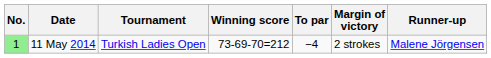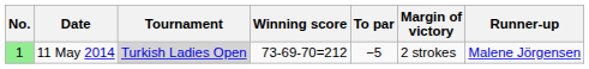11 May 2014 | Tournament: no background -> lightgrey background
11 May 2014 | To par: −4 -> −5
